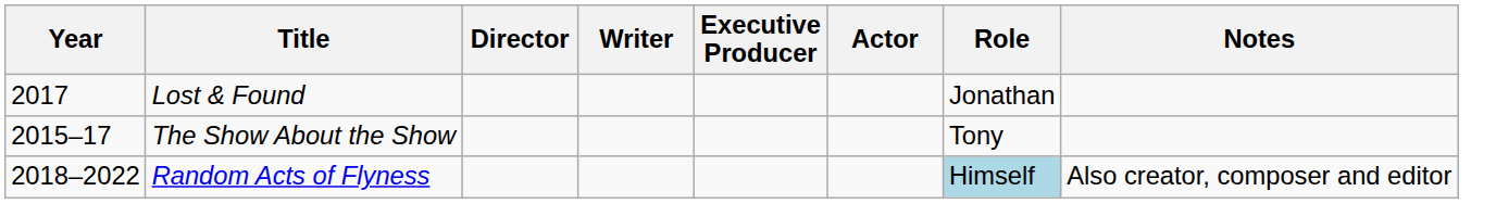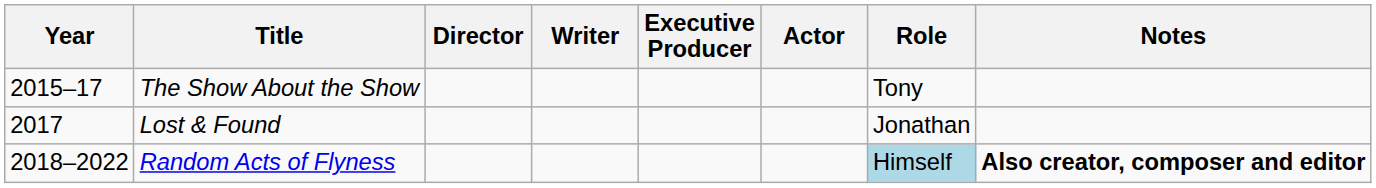rows swapped: The Show About the Show <-> Lost & Found
Random Acts of Flyness | Notes: normal -> bold
